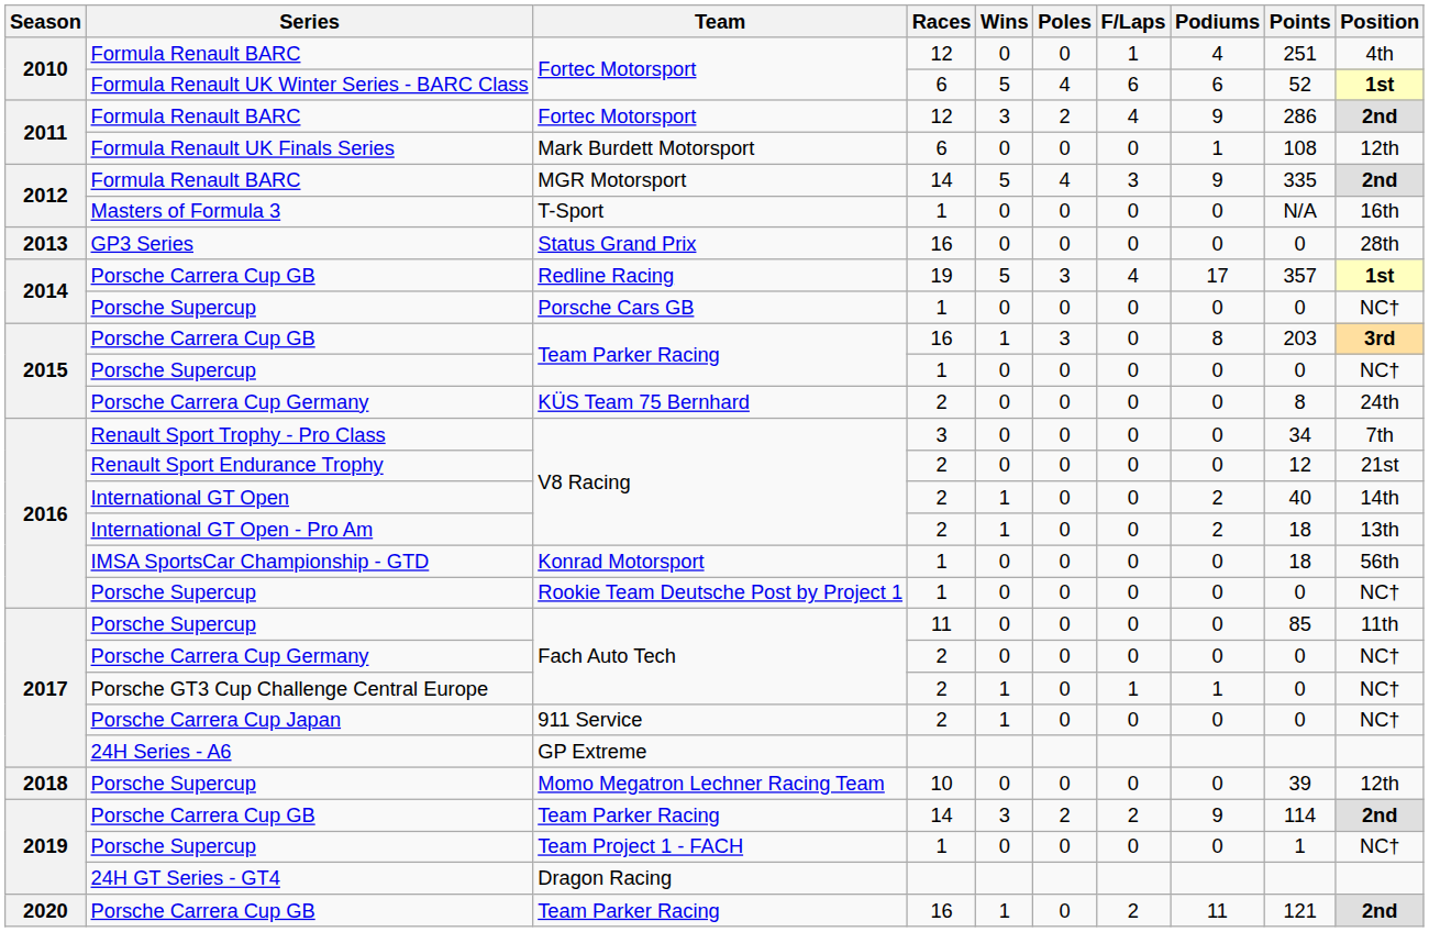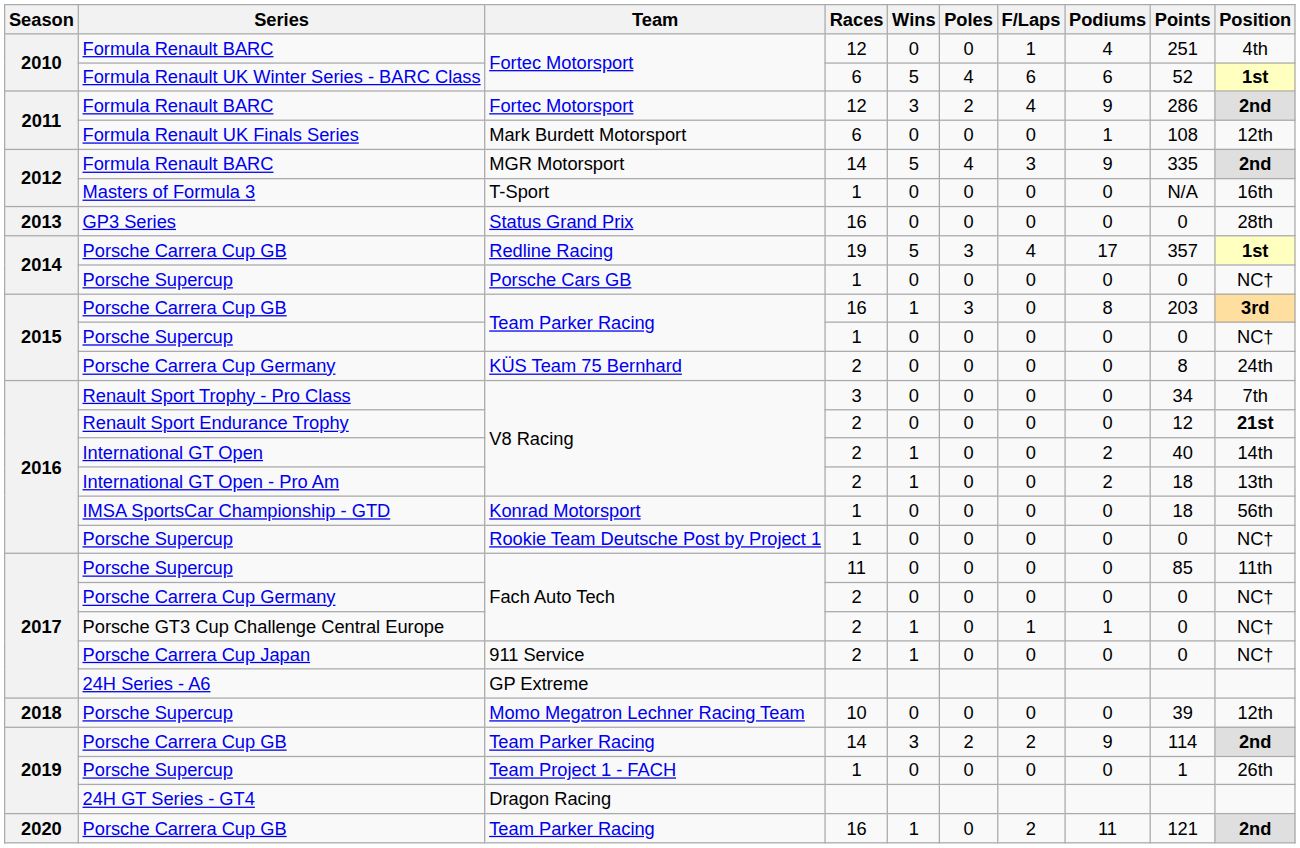Renault Sport Endurance Trophy / V8 Racing | Position: normal -> bold
Team Project 1 - FACH | Position: NC† -> 26th
